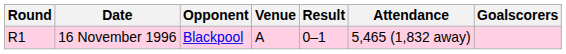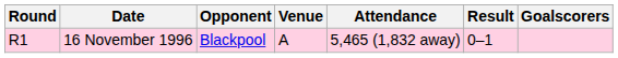columns swapped: Result <-> Attendance
